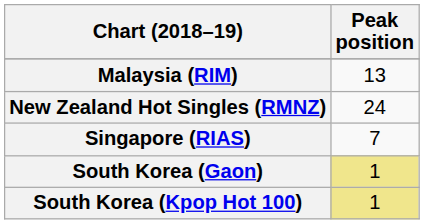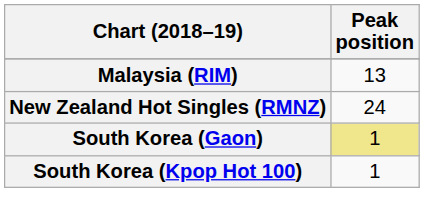- row: Singapore (RIAS) | 7
South Korea (Kpop Hot 100) | Peak position: khaki background -> no background
